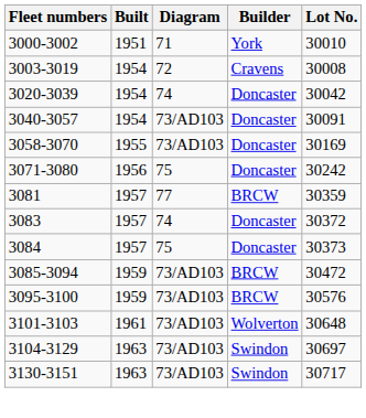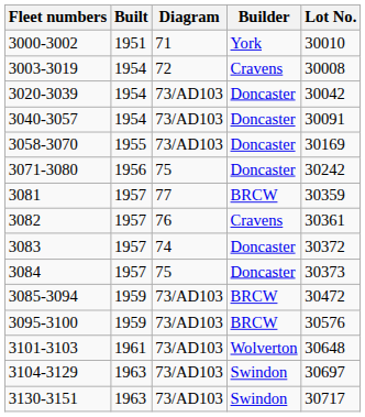3020-3039 | Diagram: 74 -> 73/AD103
+ row: 3082 | 1957 | 76 | Cravens | 30361
